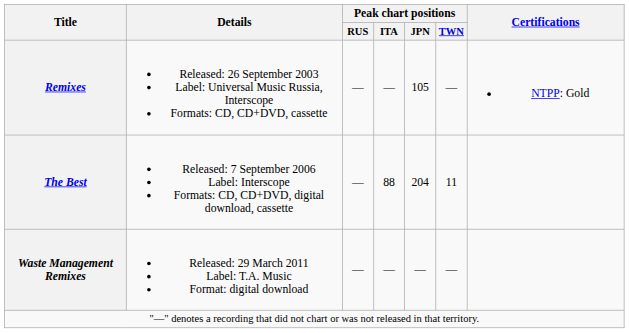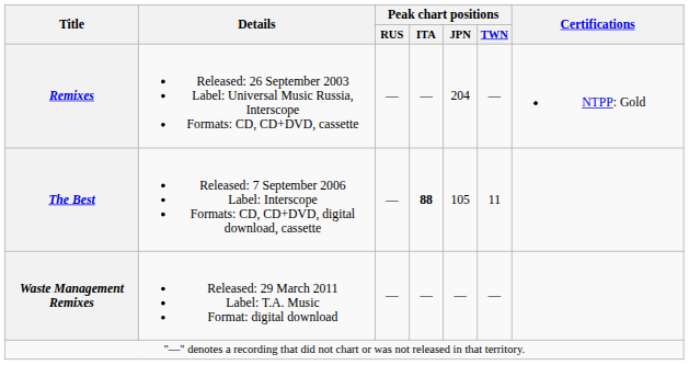Remixes | Peak chart positions / JPN: 105 -> 204
The Best | Peak chart positions / ITA: normal -> bold
The Best | Peak chart positions / JPN: 204 -> 105
